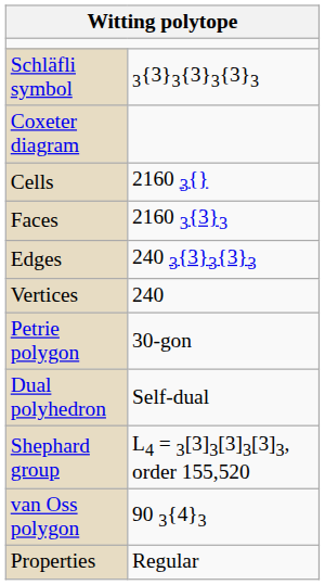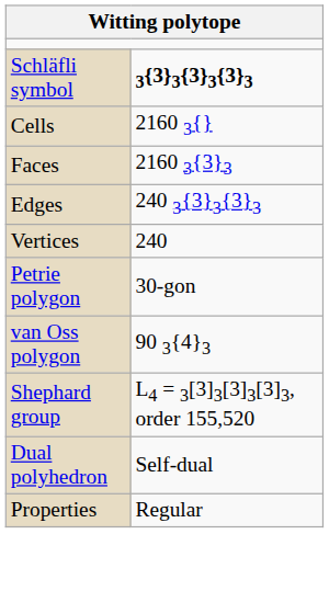Schläfli symbol | column 2: normal -> bold
- row: Coxeter diagram
rows swapped: van Oss polygon <-> Dual polyhedron
